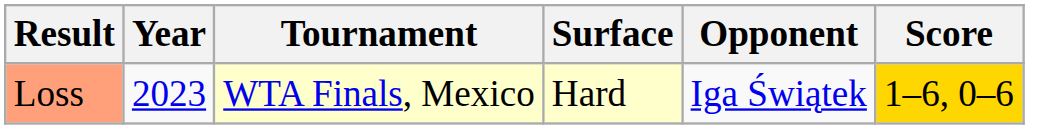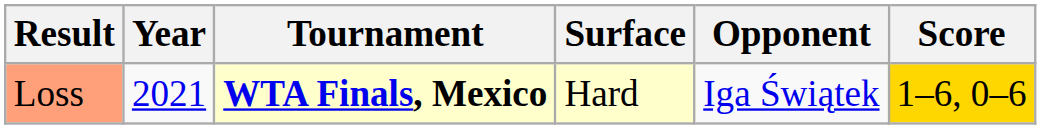Loss | Year: 2023 -> 2021
Loss | Tournament: normal -> bold
